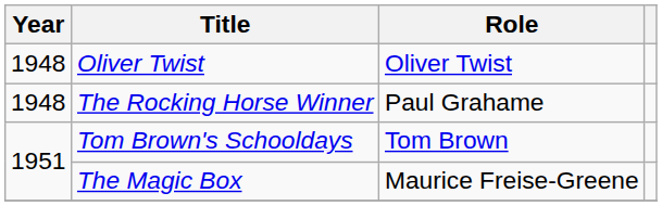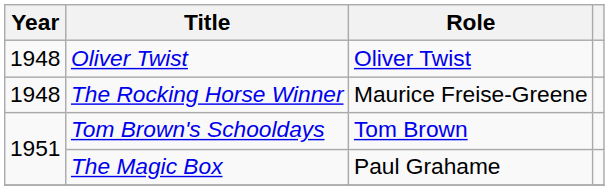The Rocking Horse Winner | Role: Paul Grahame -> Maurice Freise-Greene
The Magic Box | Role: Maurice Freise-Greene -> Paul Grahame
